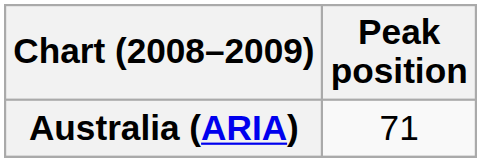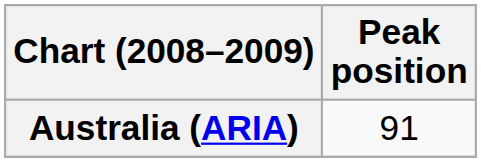Australia (ARIA) | Peak position: 71 -> 91
